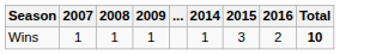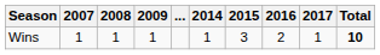+ column: 2017 | 1
